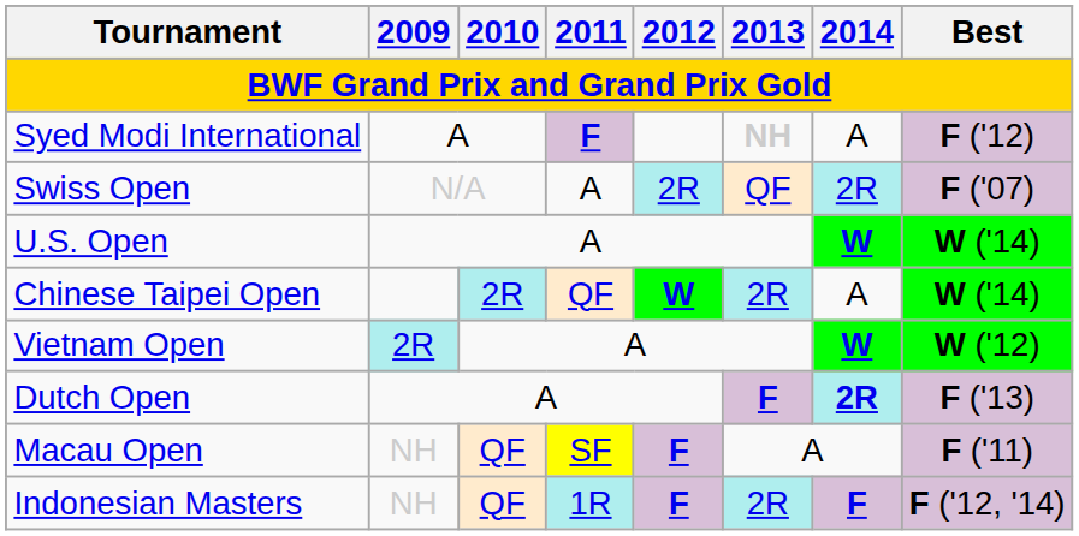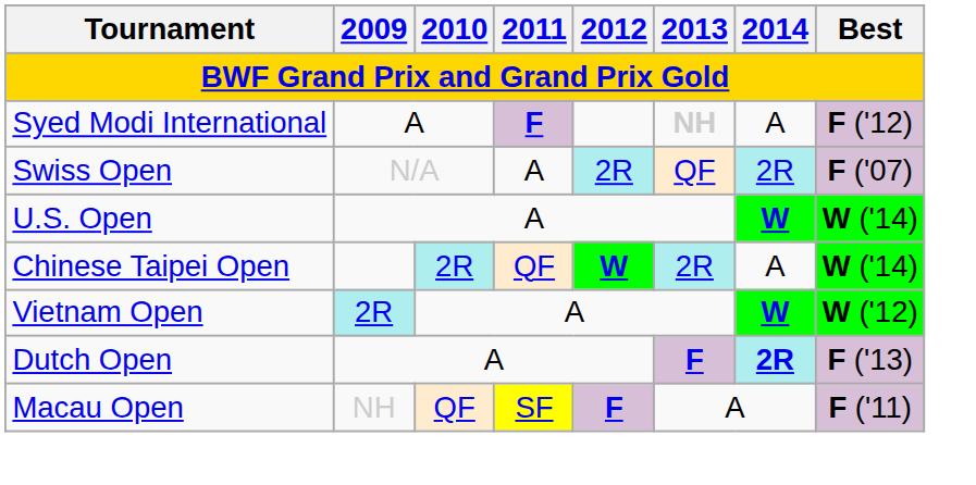- row: Indonesian Masters | NH | QF | 1R | F | 2R | F | F ('12, '14)
